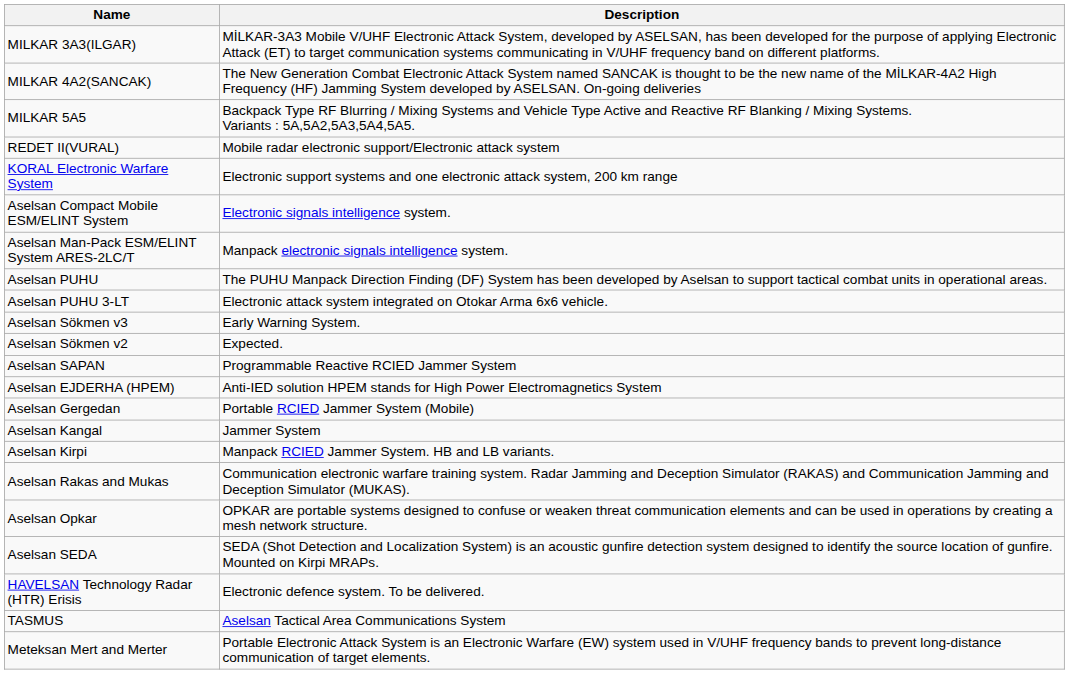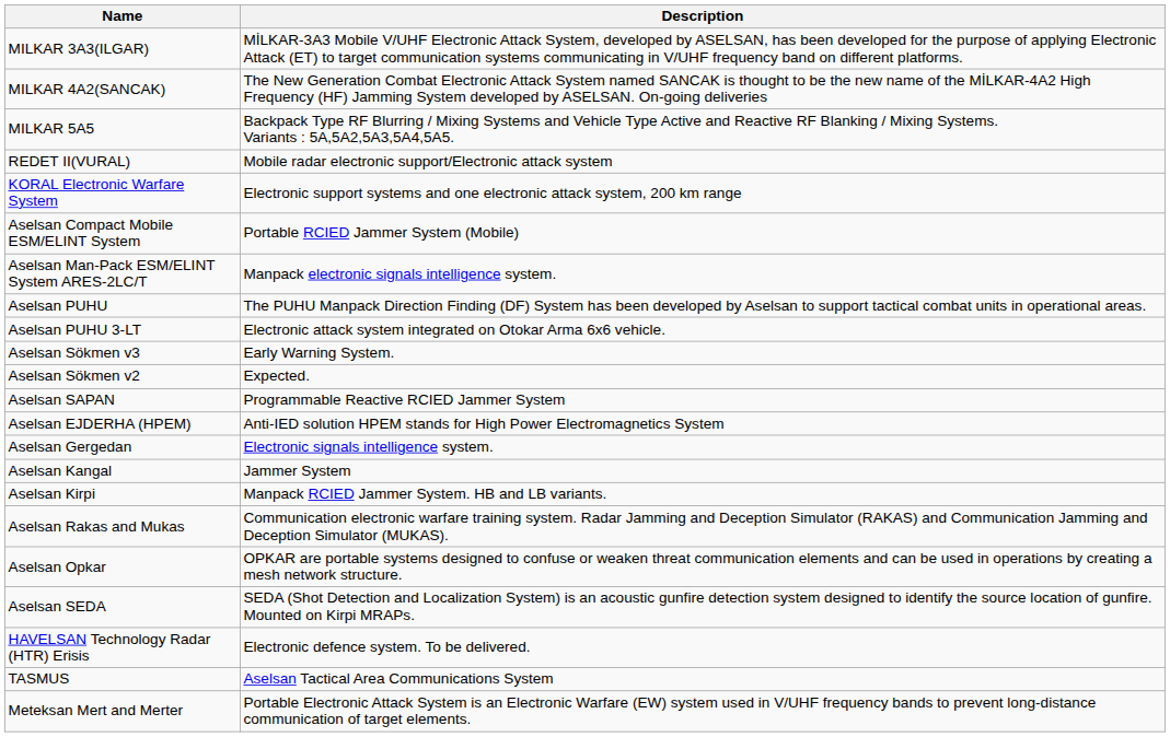Aselsan Compact Mobile ESM/ELINT System | Description: Electronic signals intelligence system. -> Portable RCIED Jammer System (Mobile)
Aselsan Gergedan | Description: Portable RCIED Jammer System (Mobile) -> Electronic signals intelligence system.
